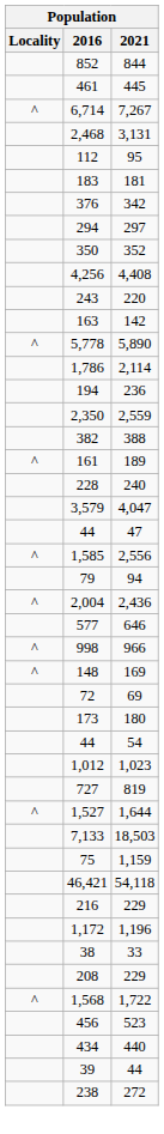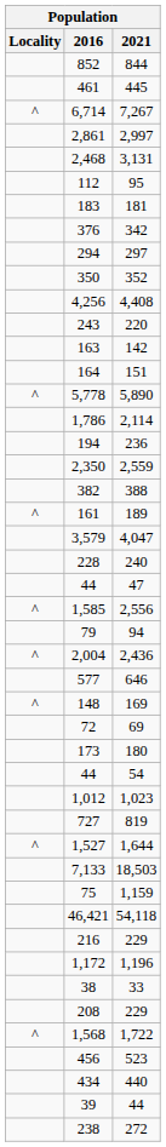+ row: 2,861 | 2,997
+ row: 164 | 151
rows swapped: 228 <-> 3,579
- row: ^ | 998 | 966
